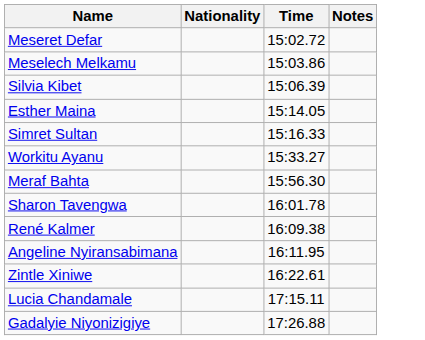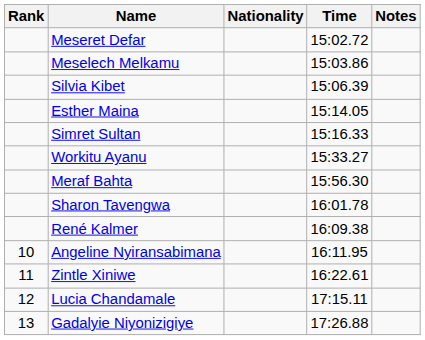+ column: Rank | 10 | 11 | 12 | 13
